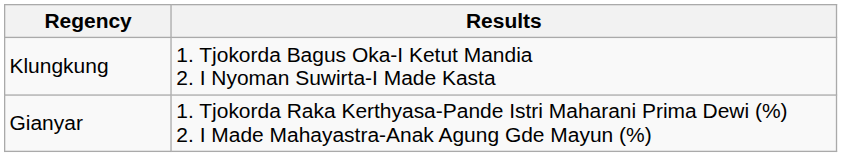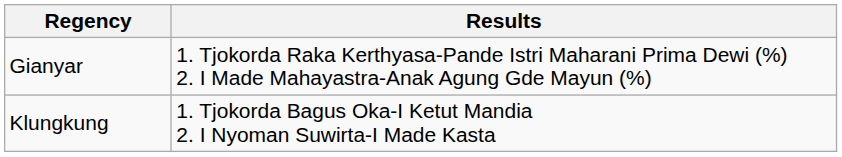rows swapped: Gianyar <-> Klungkung
